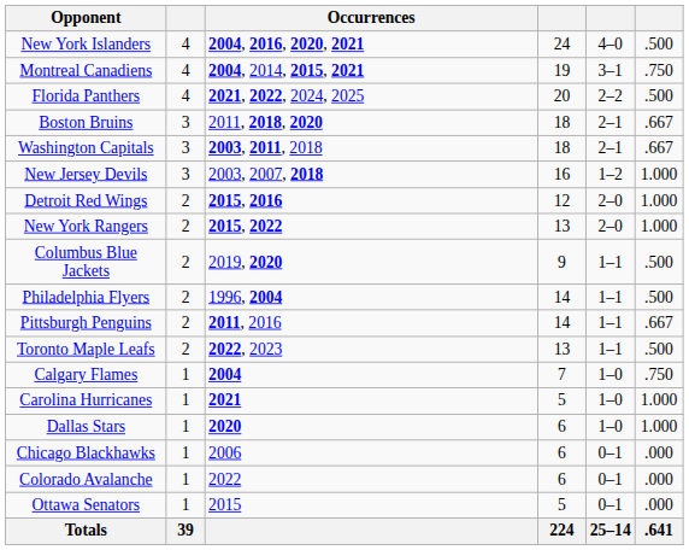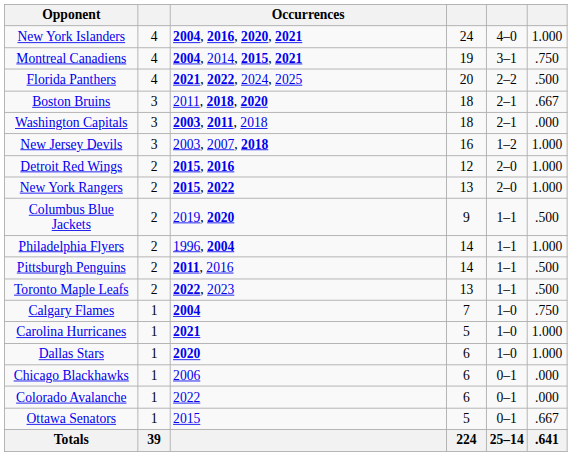New York Islanders | column 6: .500 -> 1.000
Washington Capitals | column 6: .667 -> .000
Philadelphia Flyers | column 6: .500 -> 1.000
Pittsburgh Penguins | column 6: .667 -> .500
Ottawa Senators | column 6: .000 -> .667
